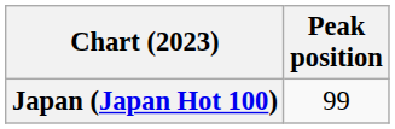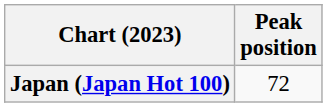Japan (Japan Hot 100) | Peak position: 99 -> 72
